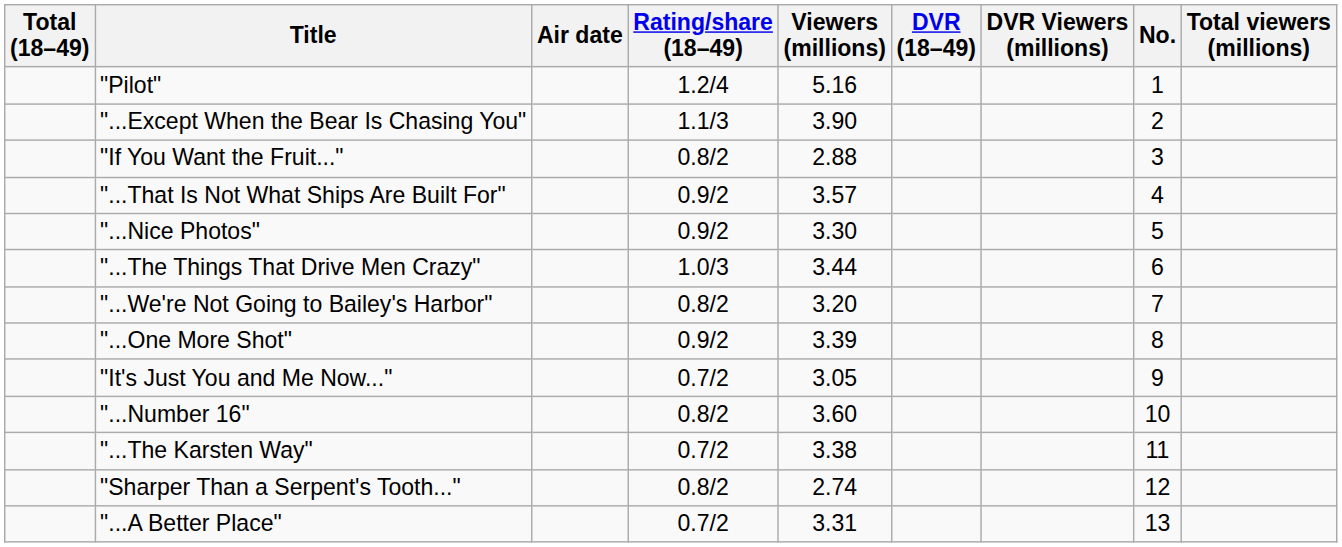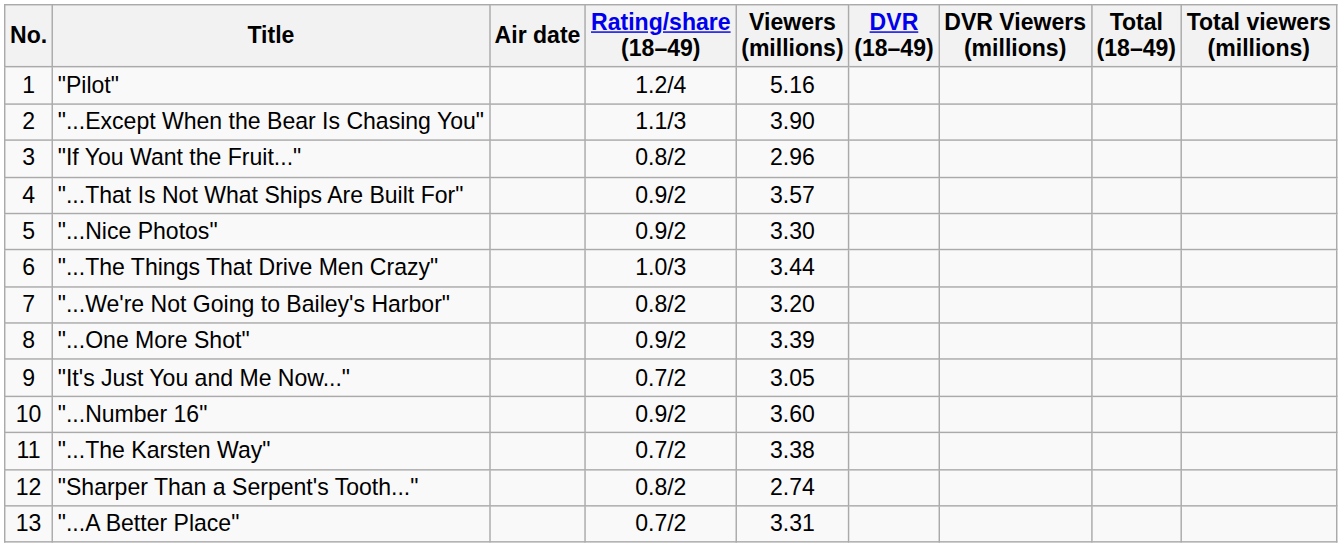columns swapped: No. <-> Total (18–49)
"If You Want the Fruit..." | Viewers (millions): 2.88 -> 2.96
"...Number 16" | Rating/share (18–49): 0.8/2 -> 0.9/2
